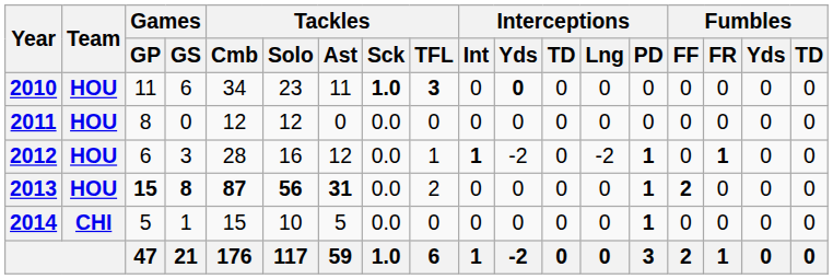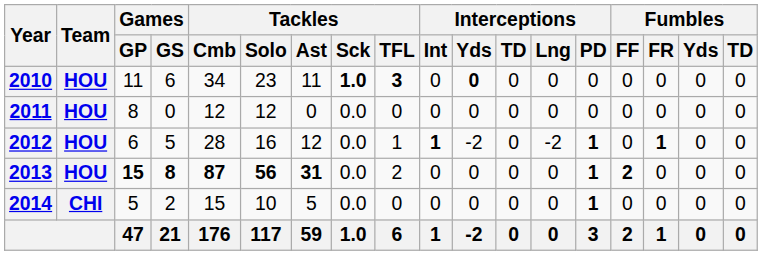2012 | Games / GS: 3 -> 5
2014 | Games / GS: 1 -> 2
